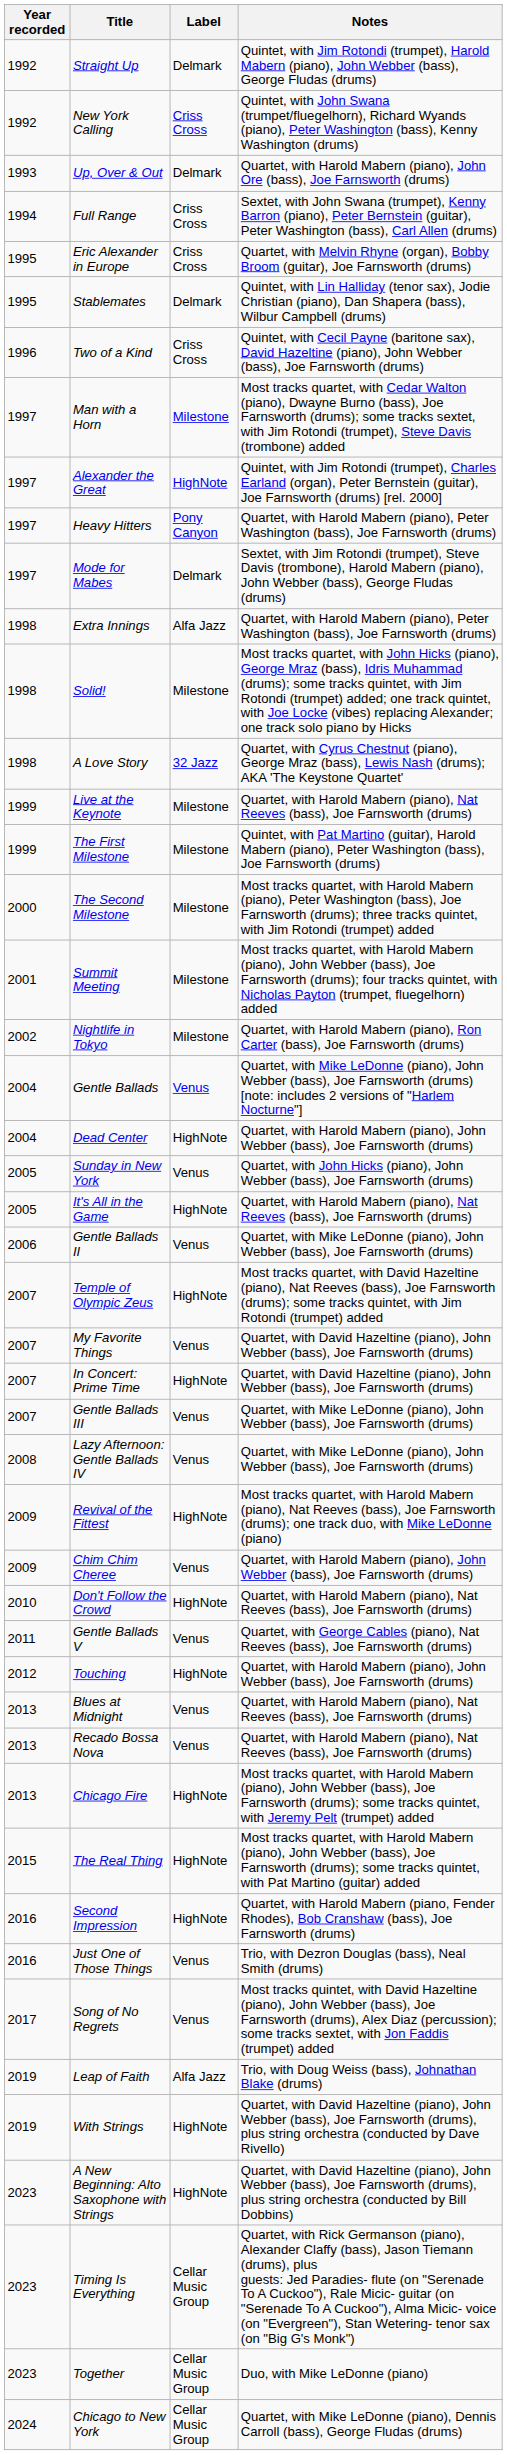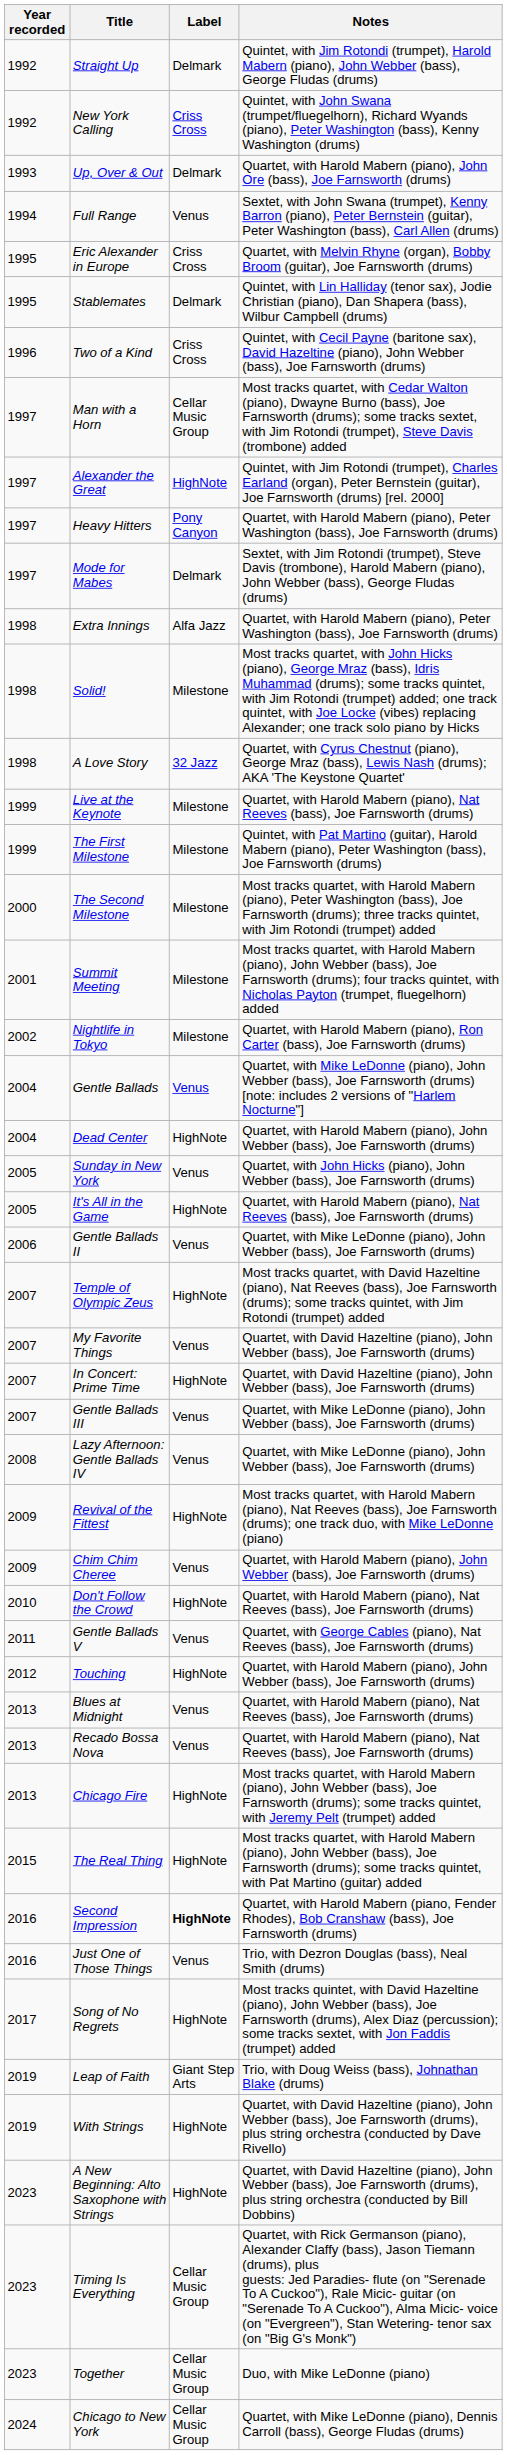Full Range | Label: Criss Cross -> Venus
Man with a Horn | Label: Milestone -> Cellar Music Group
Second Impression | Label: normal -> bold
Song of No Regrets | Label: Venus -> HighNote
Leap of Faith | Label: Alfa Jazz -> Giant Step Arts
